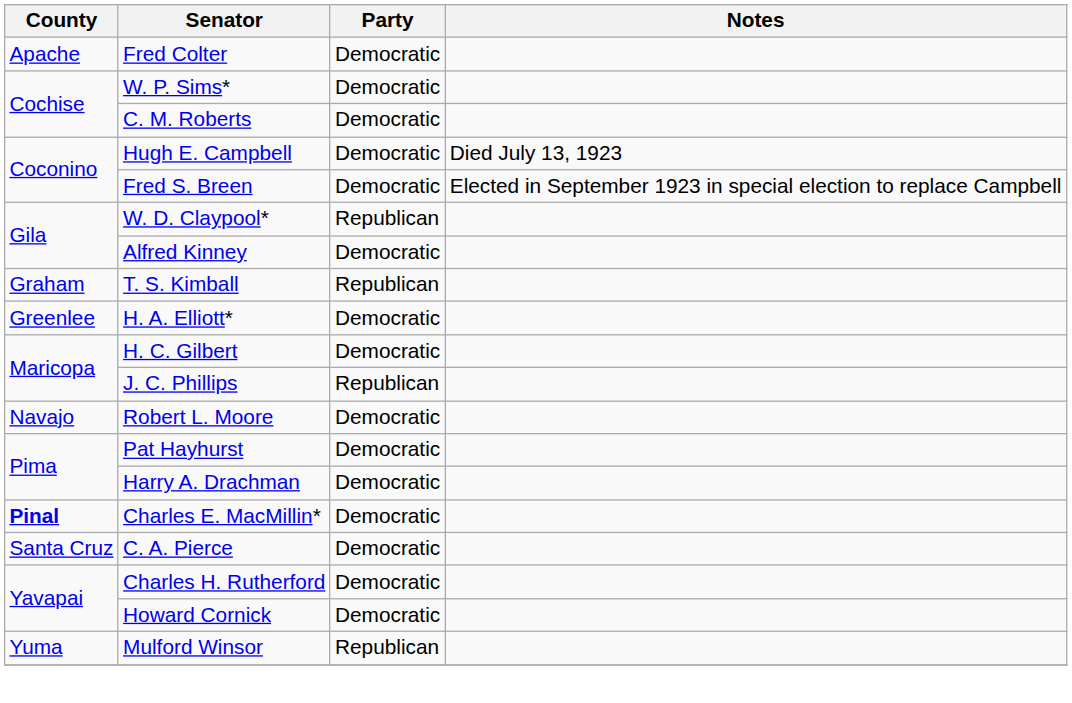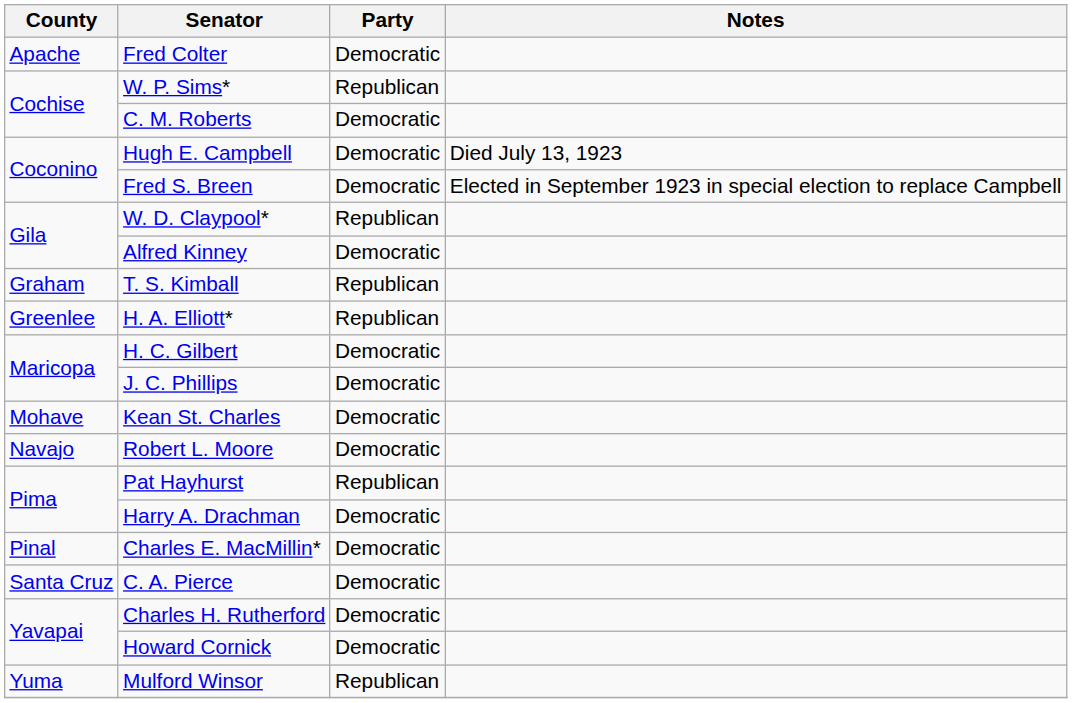W. P. Sims* | Party: Democratic -> Republican
H. A. Elliott* | Party: Democratic -> Republican
J. C. Phillips | Party: Republican -> Democratic
+ row: Mohave | Kean St. Charles | Democratic
Pat Hayhurst | Party: Democratic -> Republican
Charles E. MacMillin* | County: bold -> normal
